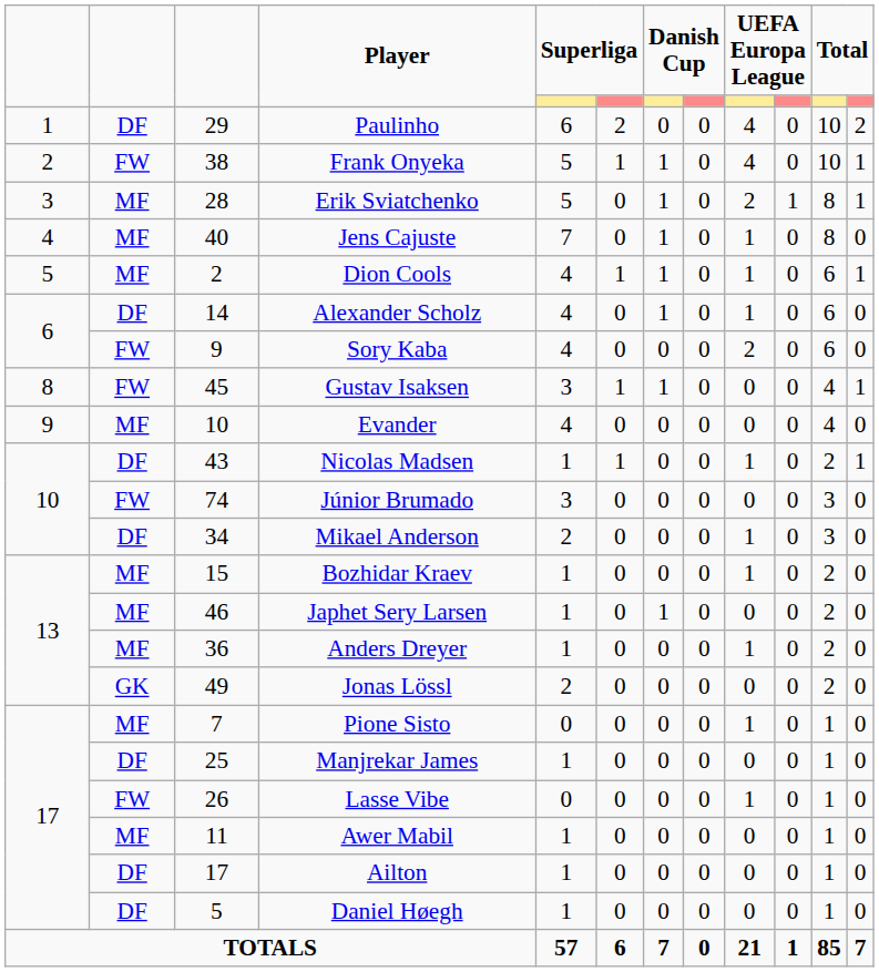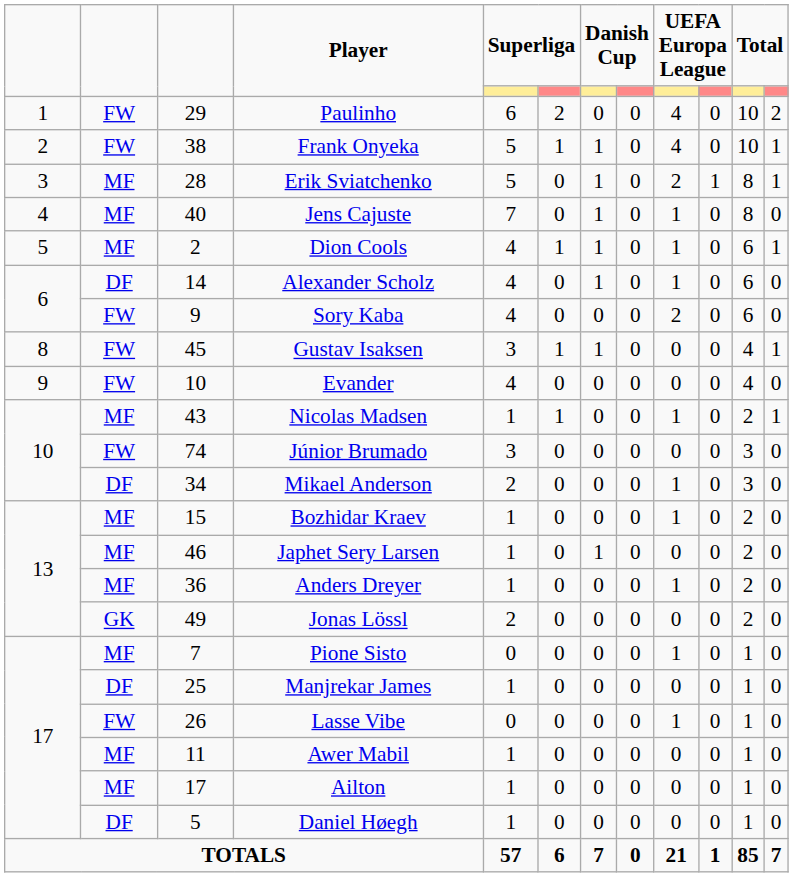Paulinho | column 2: DF -> FW
Evander | column 2: MF -> FW
Nicolas Madsen | column 2: DF -> MF
Ailton | column 2: DF -> MF
